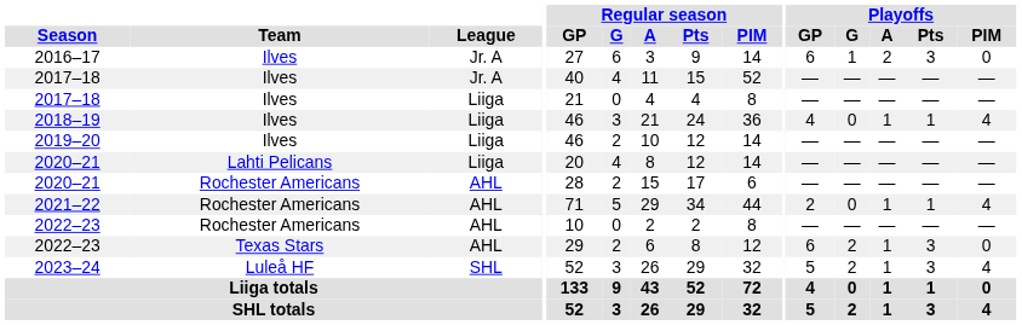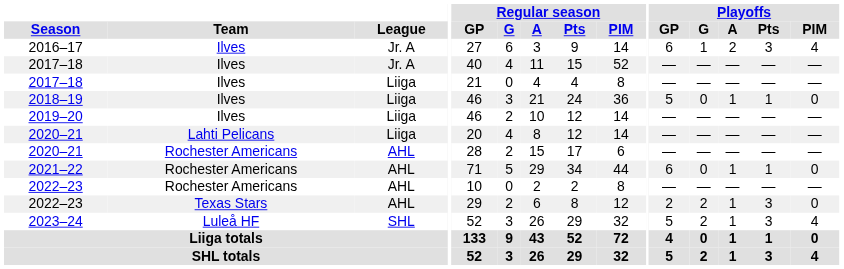2016–17 | Playoffs / PIM: 0 -> 4
2018–19 | Playoffs / GP: 4 -> 5
2018–19 | Playoffs / PIM: 4 -> 0
2021–22 | Playoffs / GP: 2 -> 6
2021–22 | Playoffs / PIM: 4 -> 0
2022–23 / Texas Stars | Playoffs / GP: 6 -> 2
